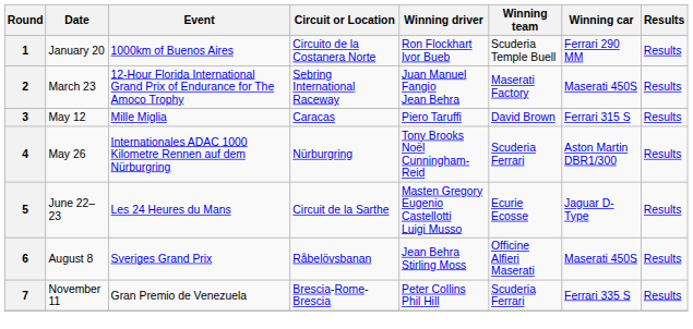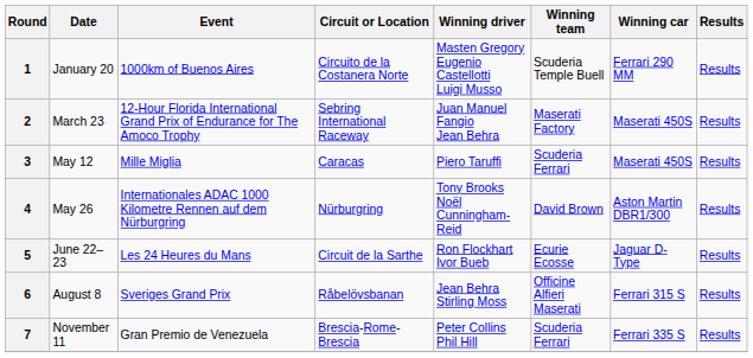1 | Winning driver: Ron Flockhart Ivor Bueb -> Masten Gregory Eugenio Castellotti Luigi Musso
3 | Winning team: David Brown -> Scuderia Ferrari
3 | Winning car: Ferrari 315 S -> Maserati 450S
4 | Winning team: Scuderia Ferrari -> David Brown
5 | Winning driver: Masten Gregory Eugenio Castellotti Luigi Musso -> Ron Flockhart Ivor Bueb
6 | Winning car: Maserati 450S -> Ferrari 315 S
